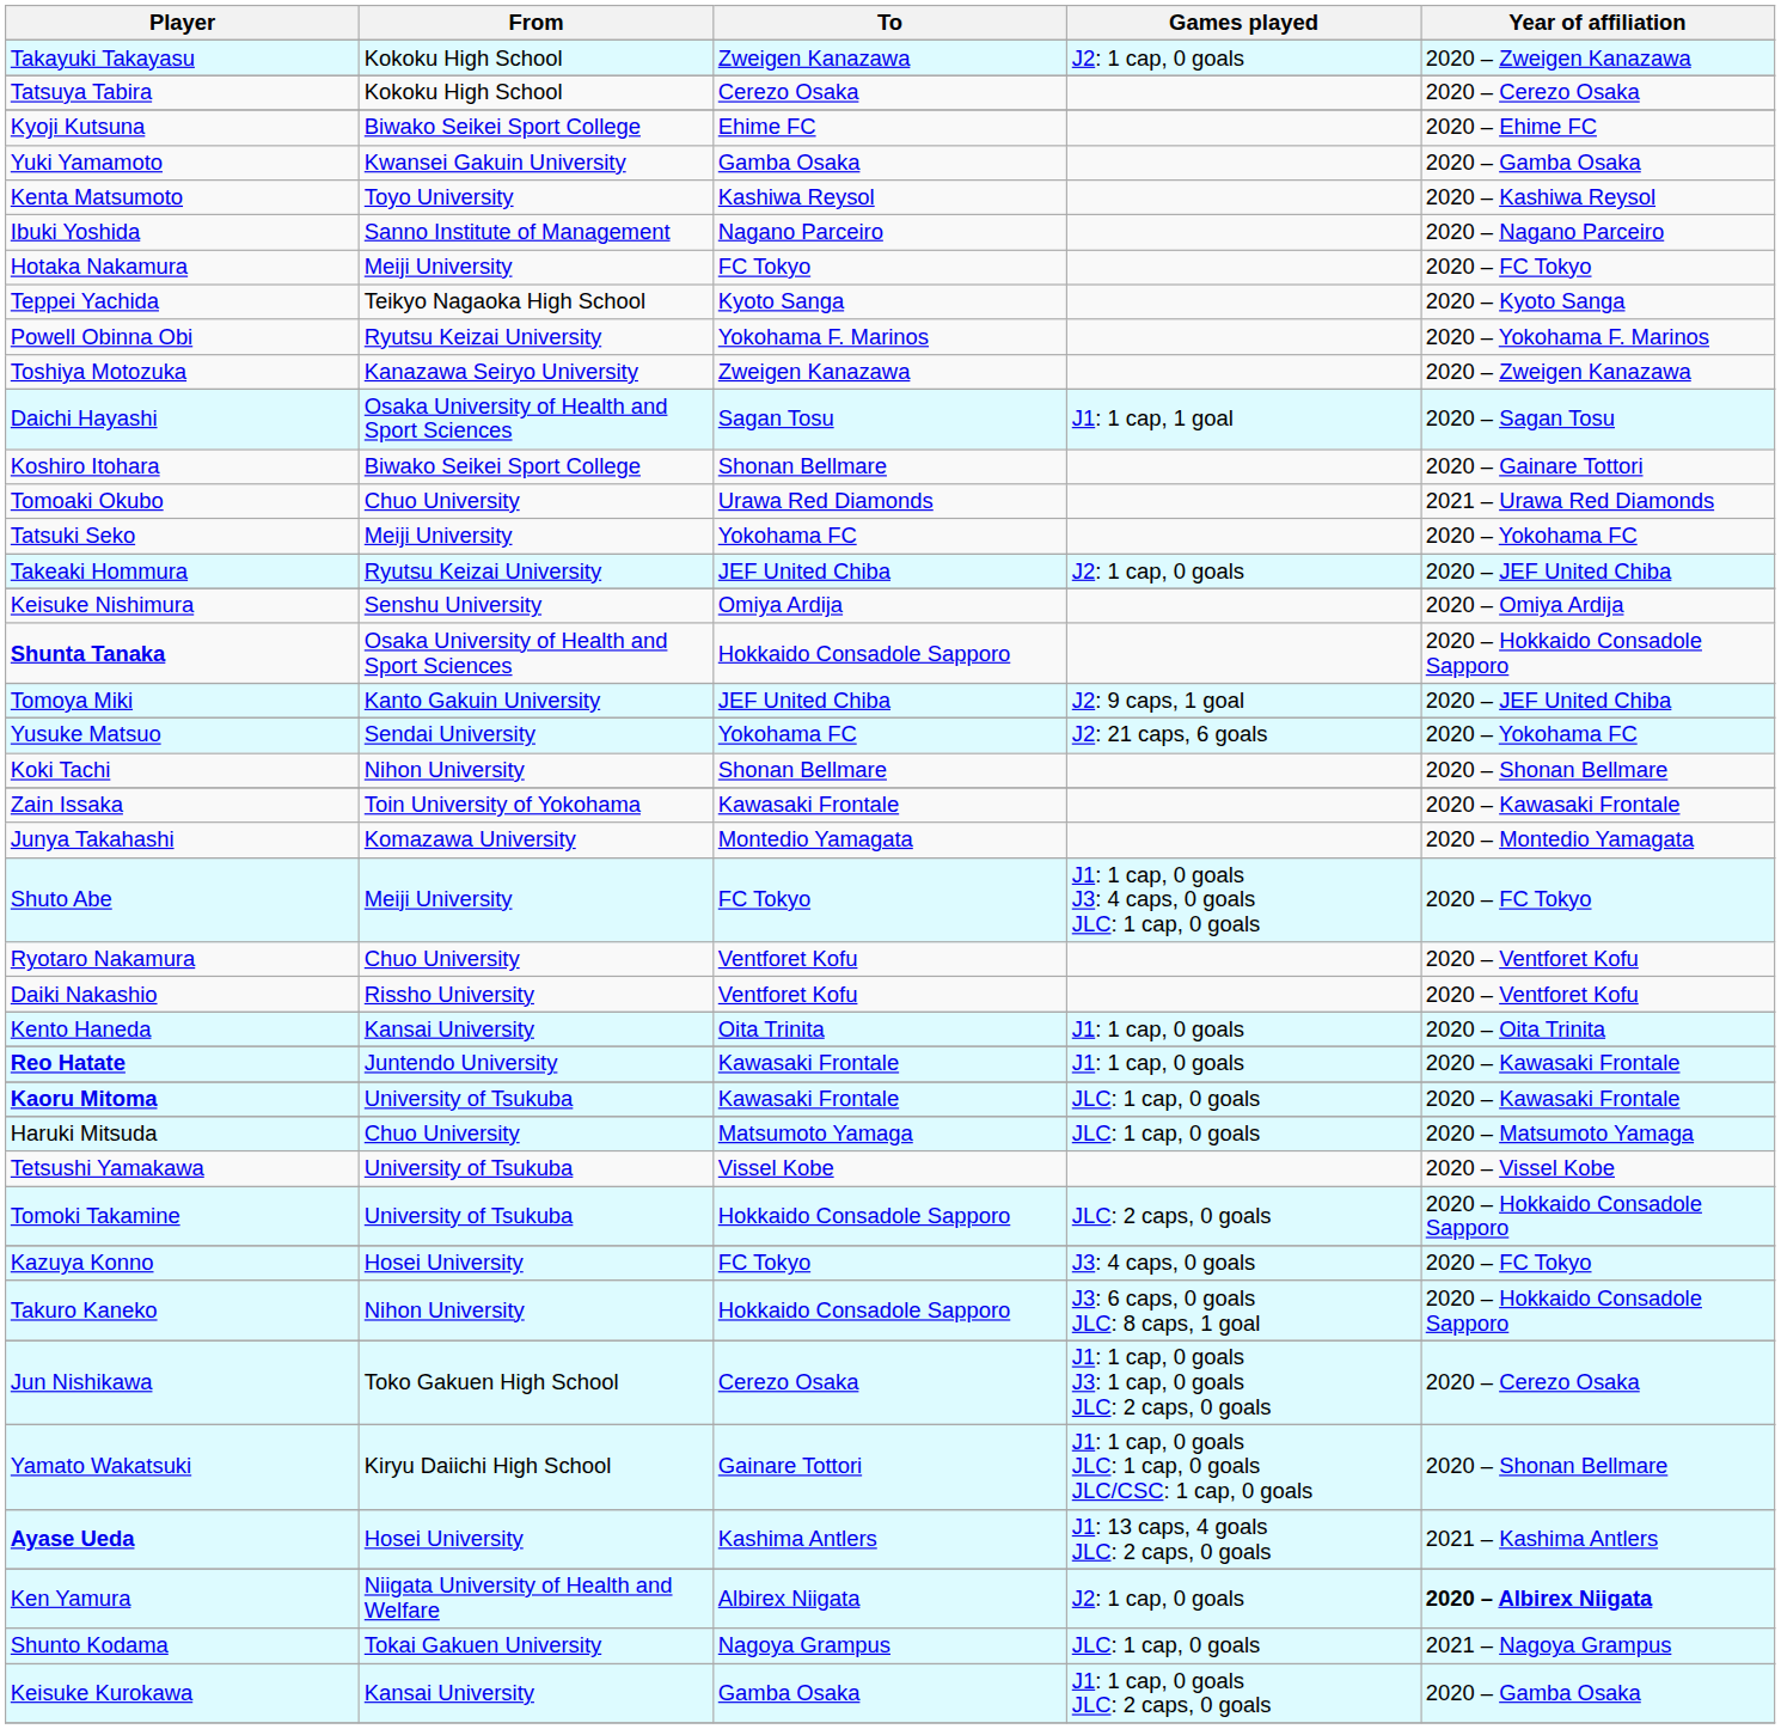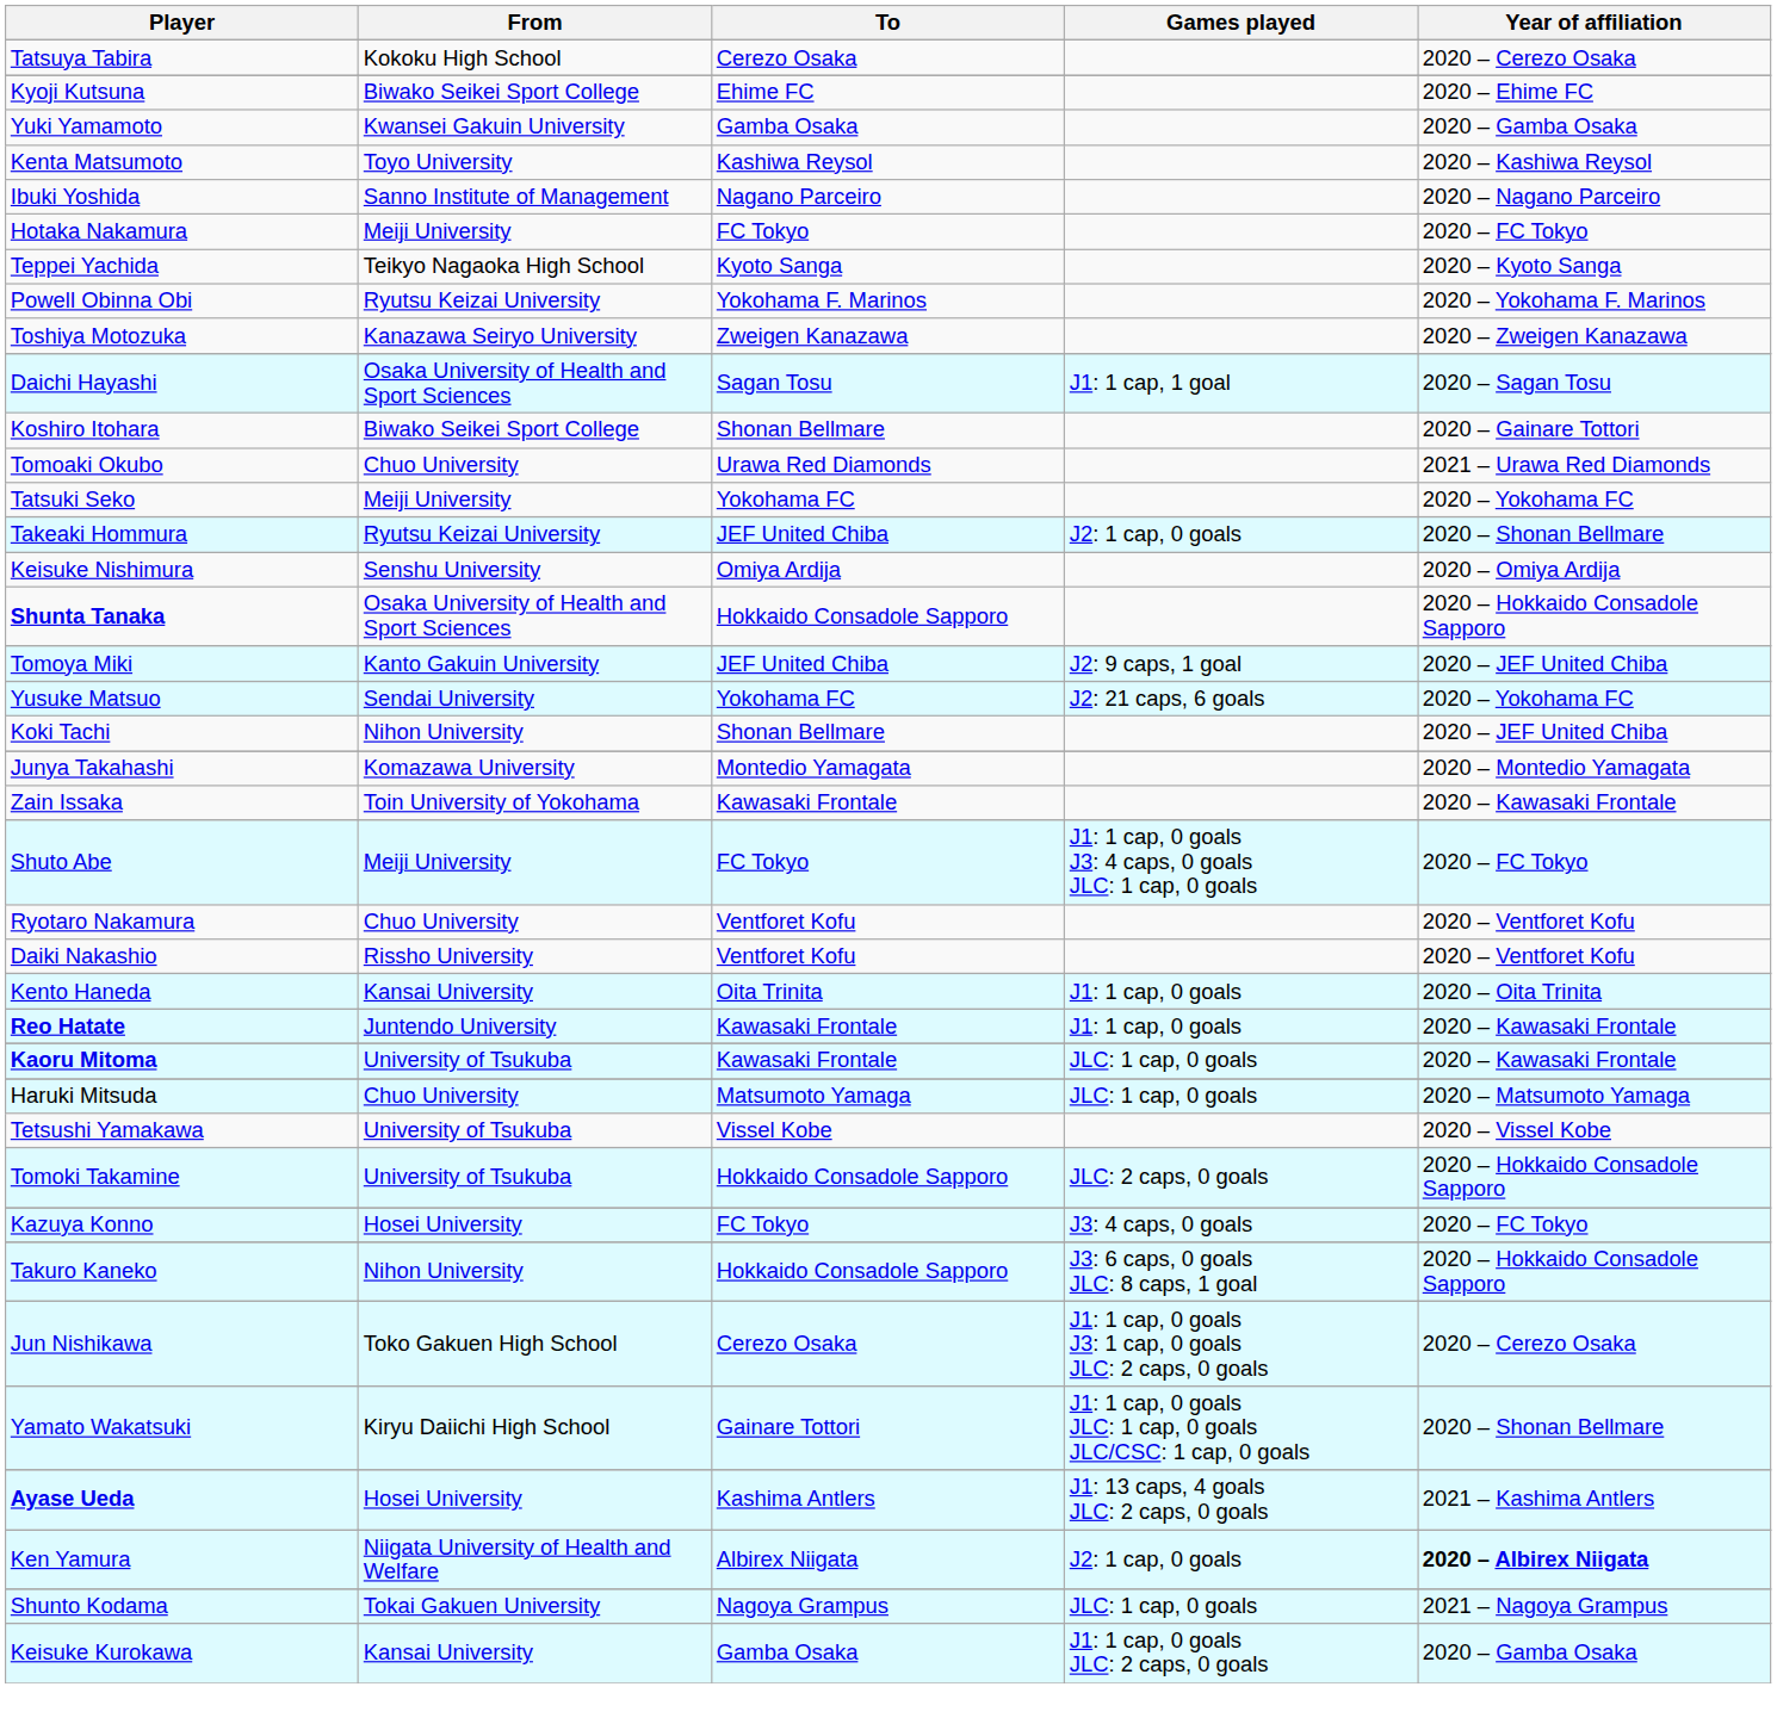- row: Takayuki Takayasu | Kokoku High School | Zweigen Kanazawa | J2: 1 cap, 0 goals | 2020 – Zweigen Kanazawa
Takeaki Hommura | Year of affiliation: 2020 – JEF United Chiba -> 2020 – Shonan Bellmare
Koki Tachi | Year of affiliation: 2020 – Shonan Bellmare -> 2020 – JEF United Chiba
rows swapped: Zain Issaka <-> Junya Takahashi
